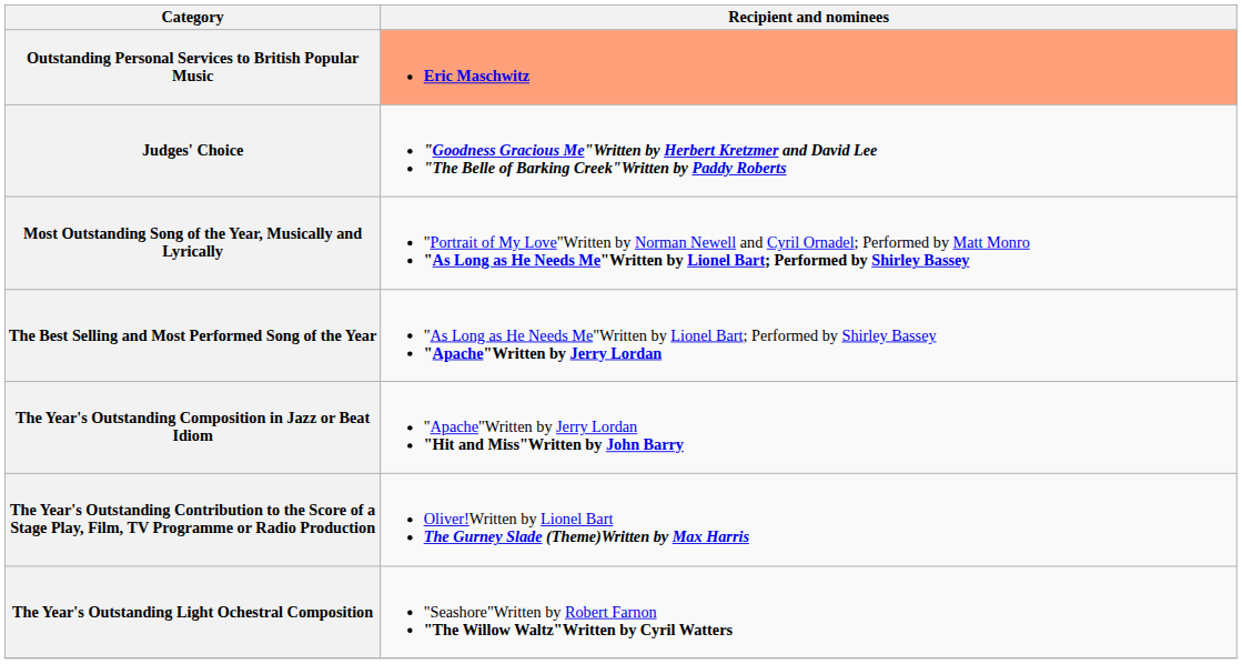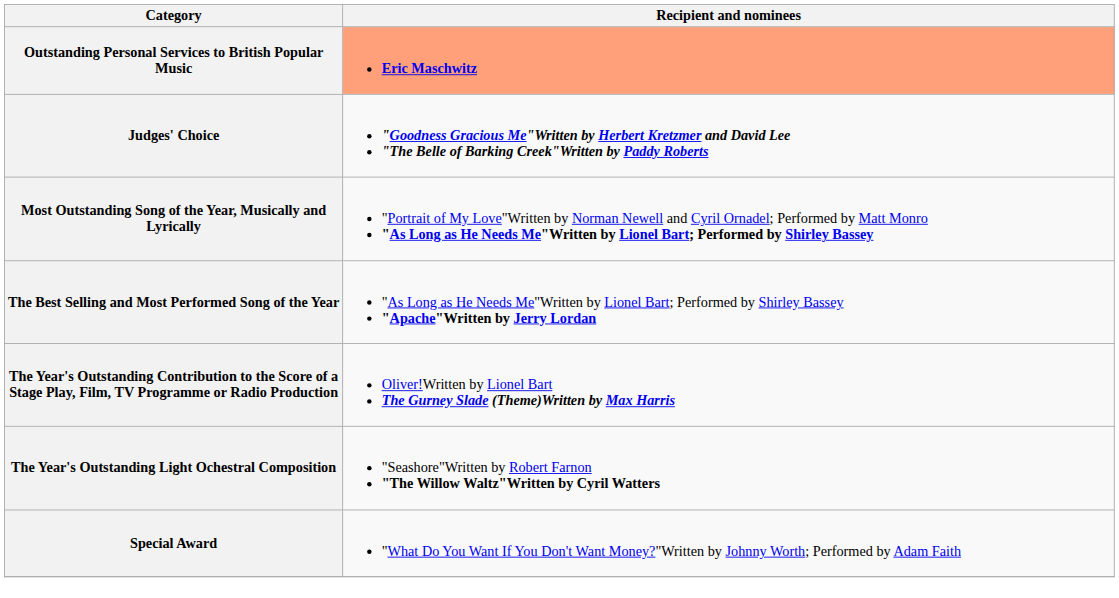- row: The Year's Outstanding Composition in Jazz or Beat Idiom | "Apache"Written by Jerry Lordan "Hit and Miss"Written by John Barry
+ row: Special Award | "What Do You Want If You Don't Want Money?"Written by Johnny Worth; Performed by Adam Faith
